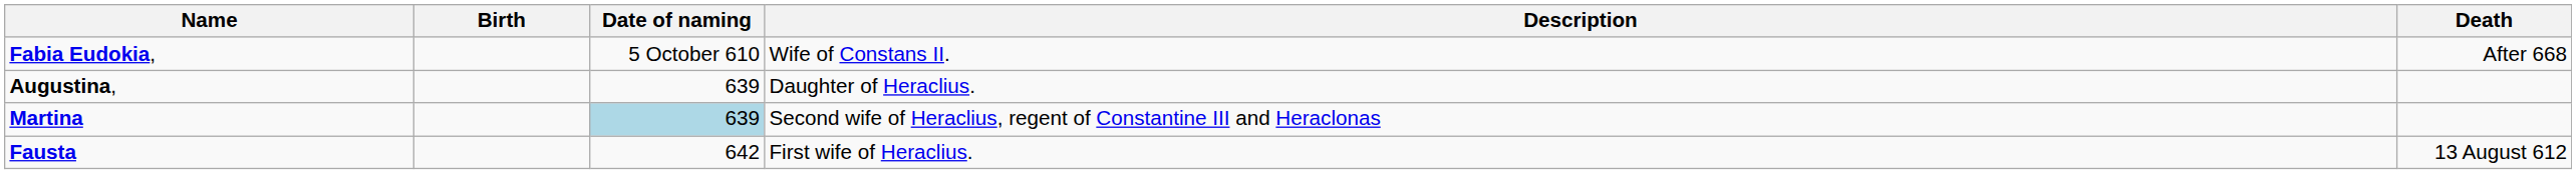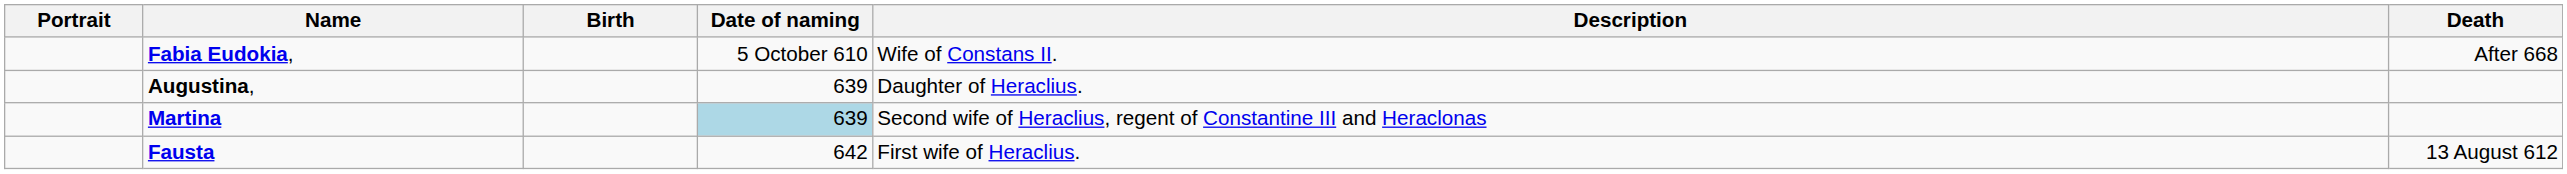+ column: Portrait
